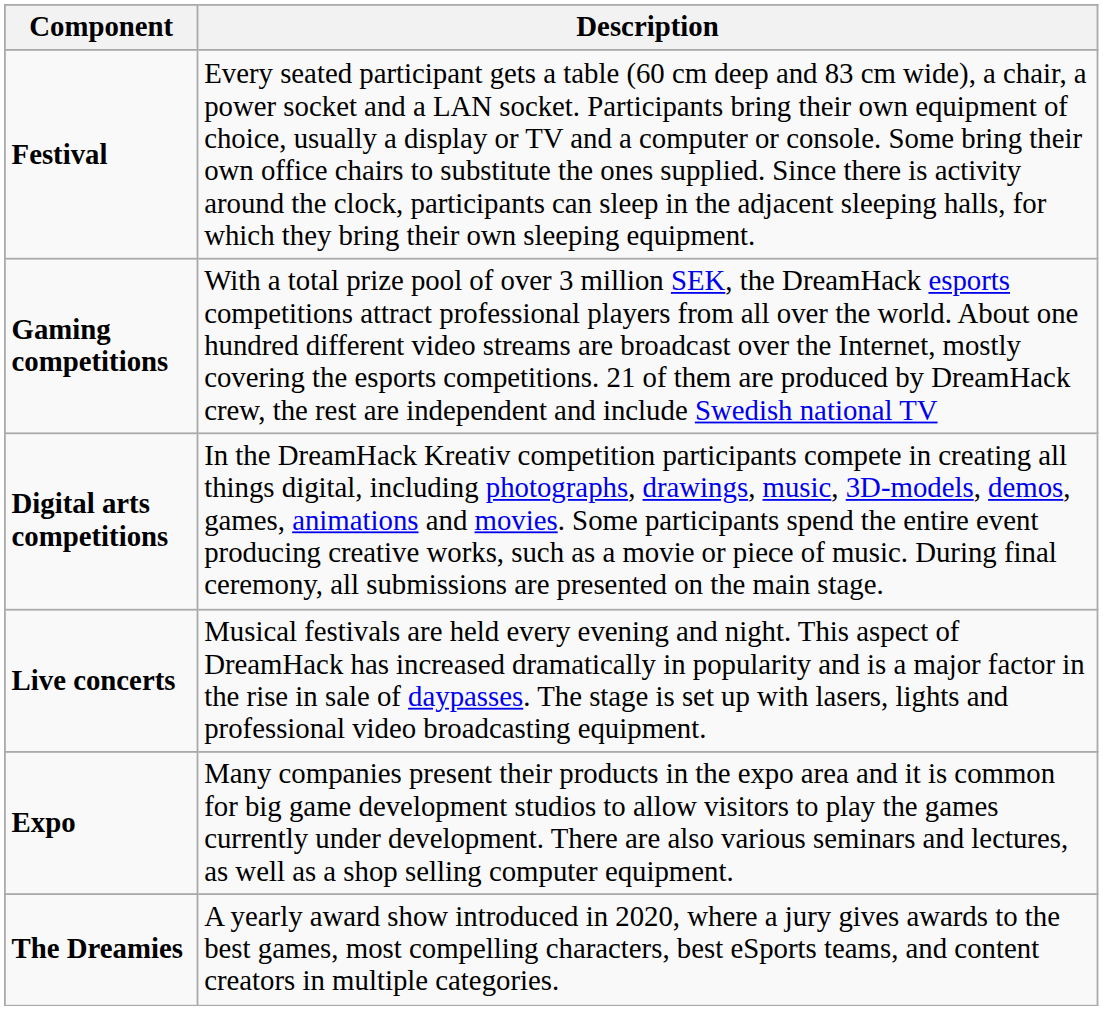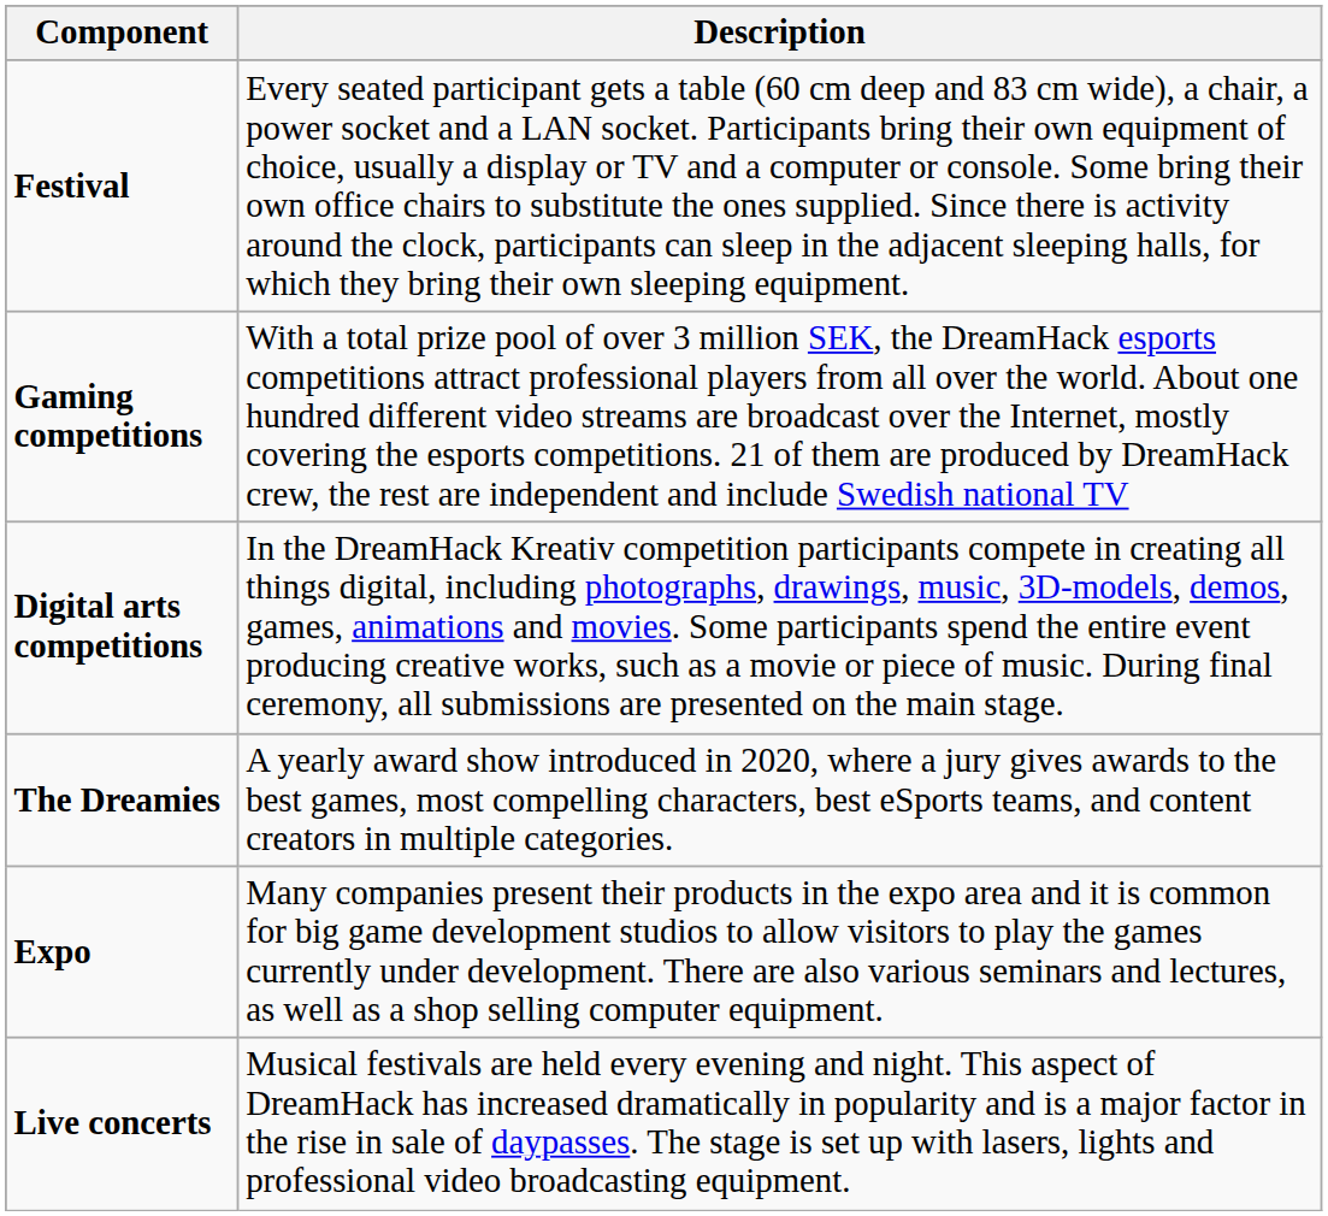rows swapped: Live concerts <-> The Dreamies
